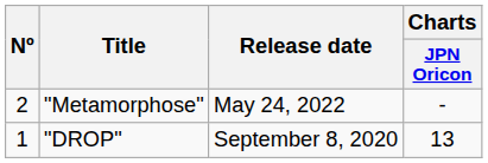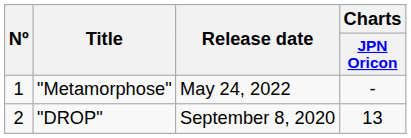"Metamorphose" | Nº: 2 -> 1
"DROP" | Nº: 1 -> 2
